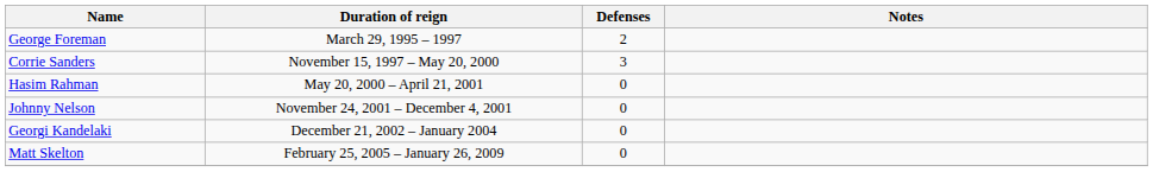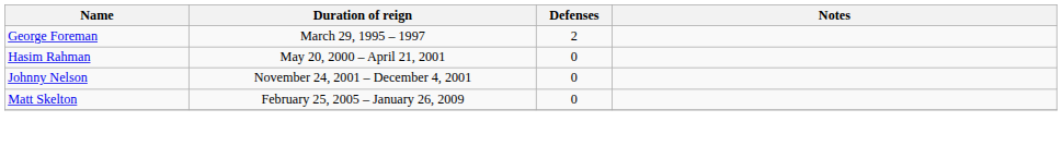- row: Corrie Sanders | November 15, 1997 – May 20, 2000 | 3
- row: Georgi Kandelaki | December 21, 2002 – January 2004 | 0
